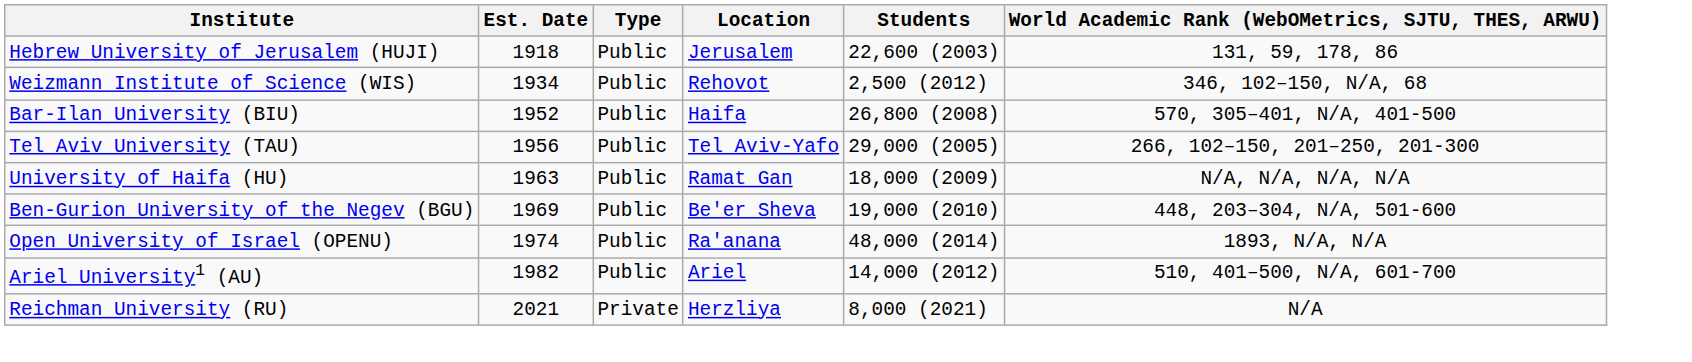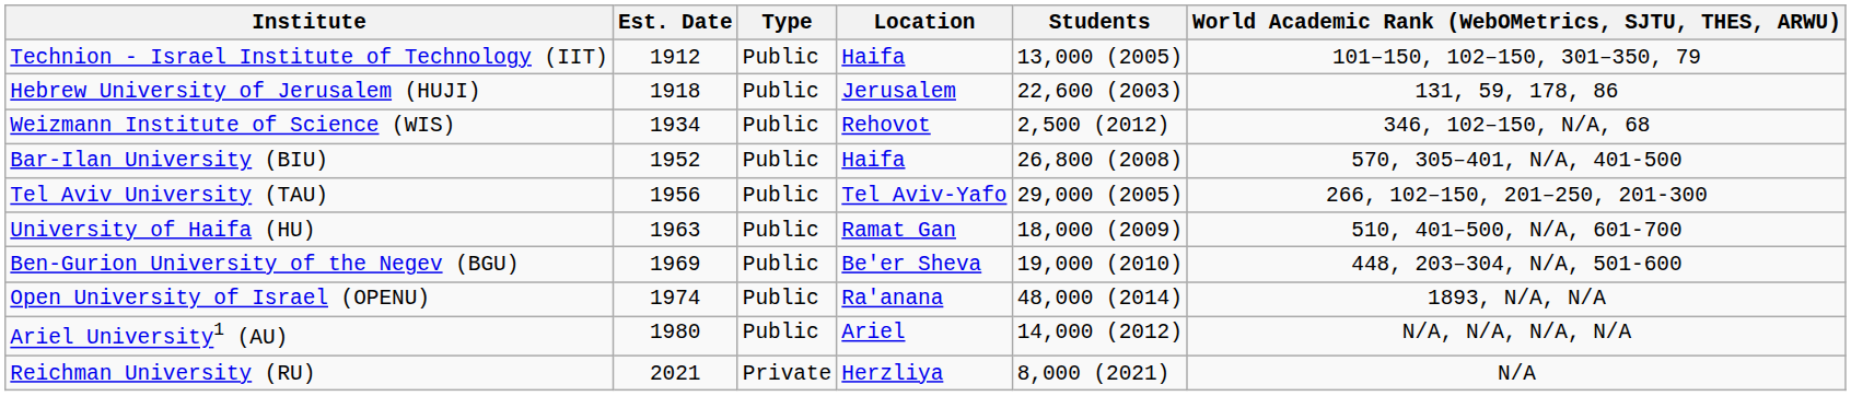+ row: Technion - Israel Institute of Technology (IIT) | 1912 | Public | Haifa | 13,000 (2005) | 101–150, 102–150, 301–350, 79
University of Haifa (HU) | World Academic Rank (WebOMetrics, SJTU, THES, ARWU): N/A, N/A, N/A, N/A -> 510, 401–500, N/A, 601-700
Ariel University1 (AU) | Est. Date: 1982 -> 1980
Ariel University1 (AU) | World Academic Rank (WebOMetrics, SJTU, THES, ARWU): 510, 401–500, N/A, 601-700 -> N/A, N/A, N/A, N/A
